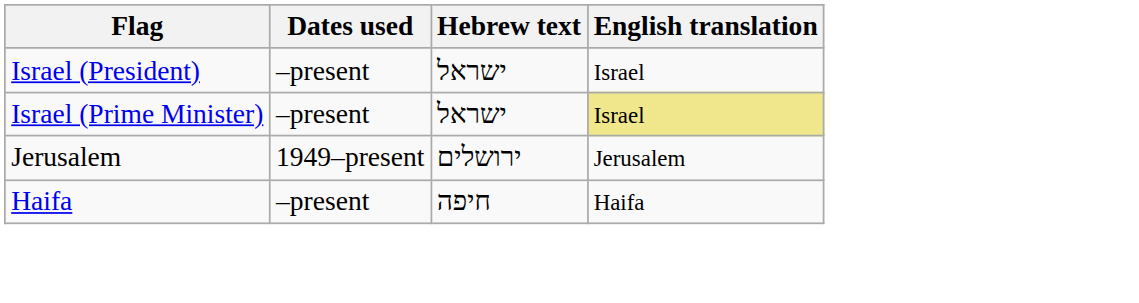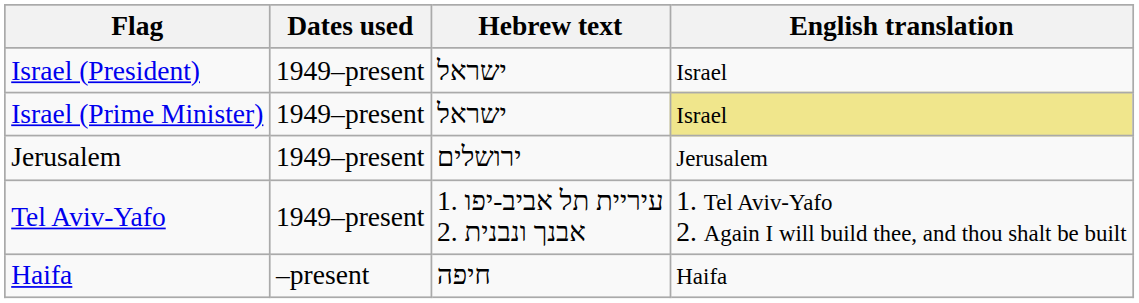Israel (President) | Dates used: –present -> 1949–present
Israel (Prime Minister) | Dates used: –present -> 1949–present
+ row: Tel Aviv-Yafo | 1949–present | 1. עיריית תל אביב-יפו 2. אבנך ונבנית | 1. Tel Aviv-Yafo 2. Again I will build thee, and thou shalt be built
